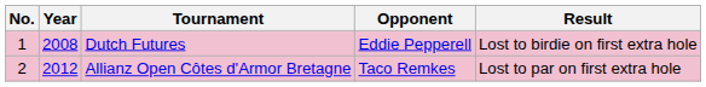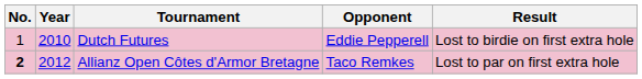Dutch Futures | Year: 2008 -> 2010
Allianz Open Côtes d'Armor Bretagne | No.: normal -> bold
